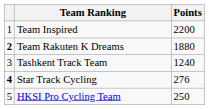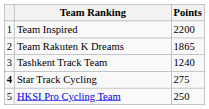Team Rakuten K Dreams | column 1: bold -> normal
Team Rakuten K Dreams | Points: 1880 -> 1865
Star Track Cycling | Points: 276 -> 275
